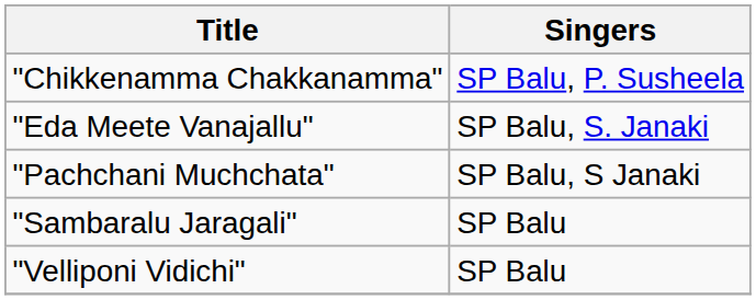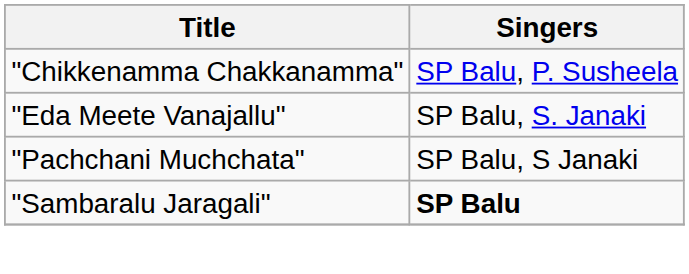"Sambaralu Jaragali" | Singers: normal -> bold
- row: "Velliponi Vidichi" | SP Balu
